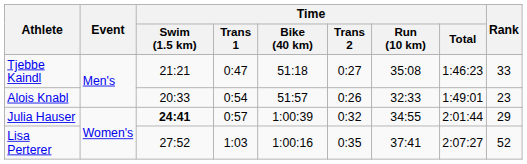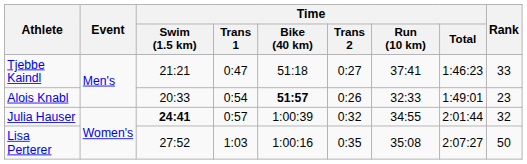Tjebbe Kaindl | Time / Run (10 km): 35:08 -> 37:41
Alois Knabl | Time / Bike (40 km): normal -> bold
Julia Hauser | Rank: 29 -> 32
Lisa Perterer | Time / Run (10 km): 37:41 -> 35:08
Lisa Perterer | Rank: 52 -> 50
